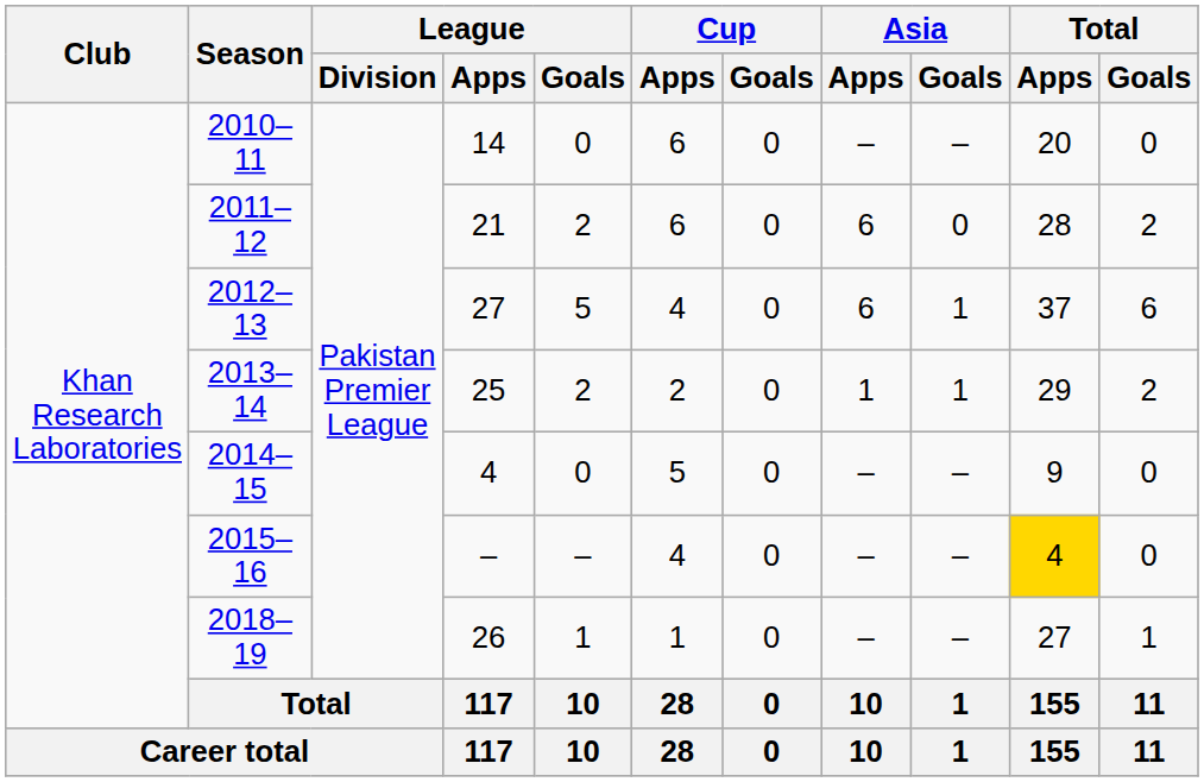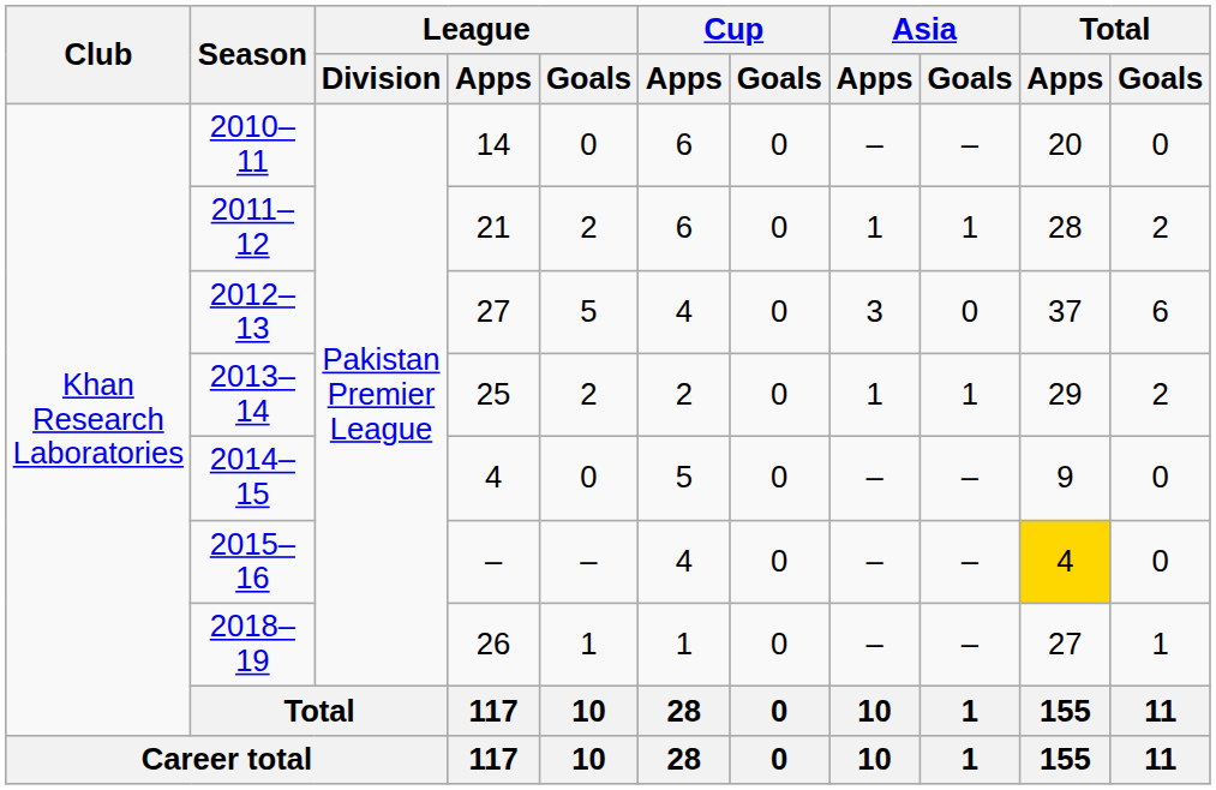2011–12 | Asia / Apps: 6 -> 1
2011–12 | Asia / Goals: 0 -> 1
2012–13 | Asia / Apps: 6 -> 3
2012–13 | Asia / Goals: 1 -> 0
